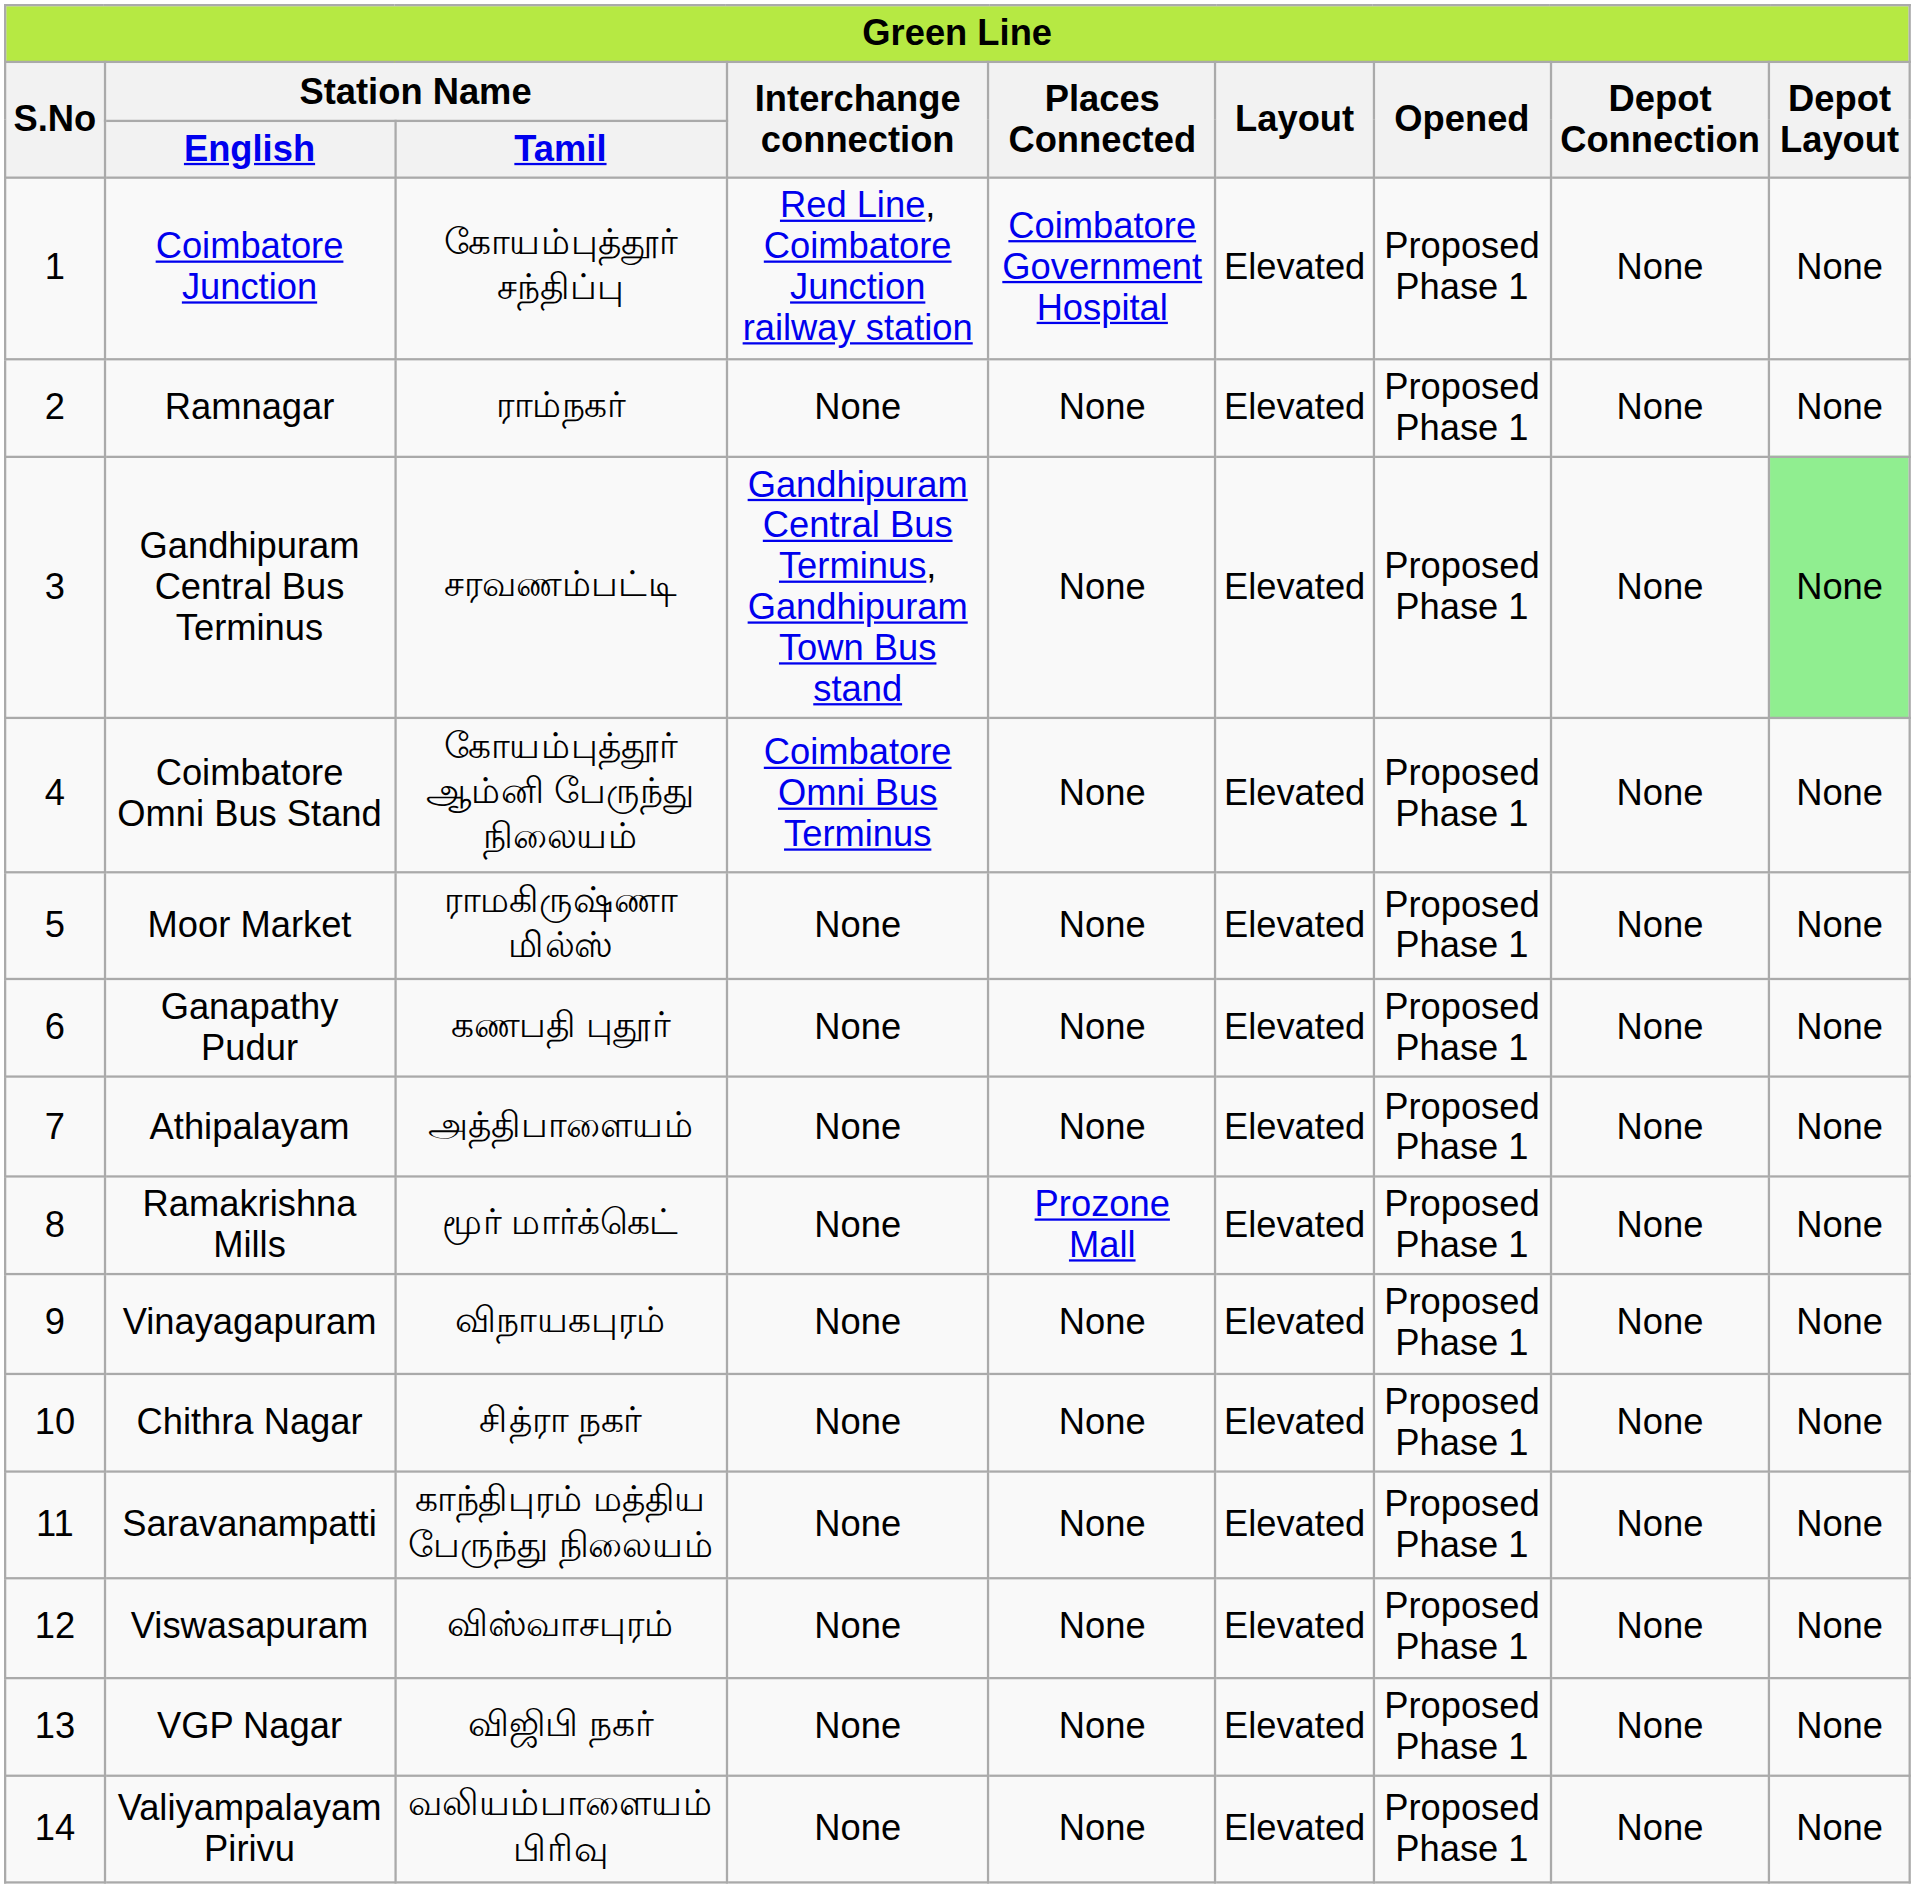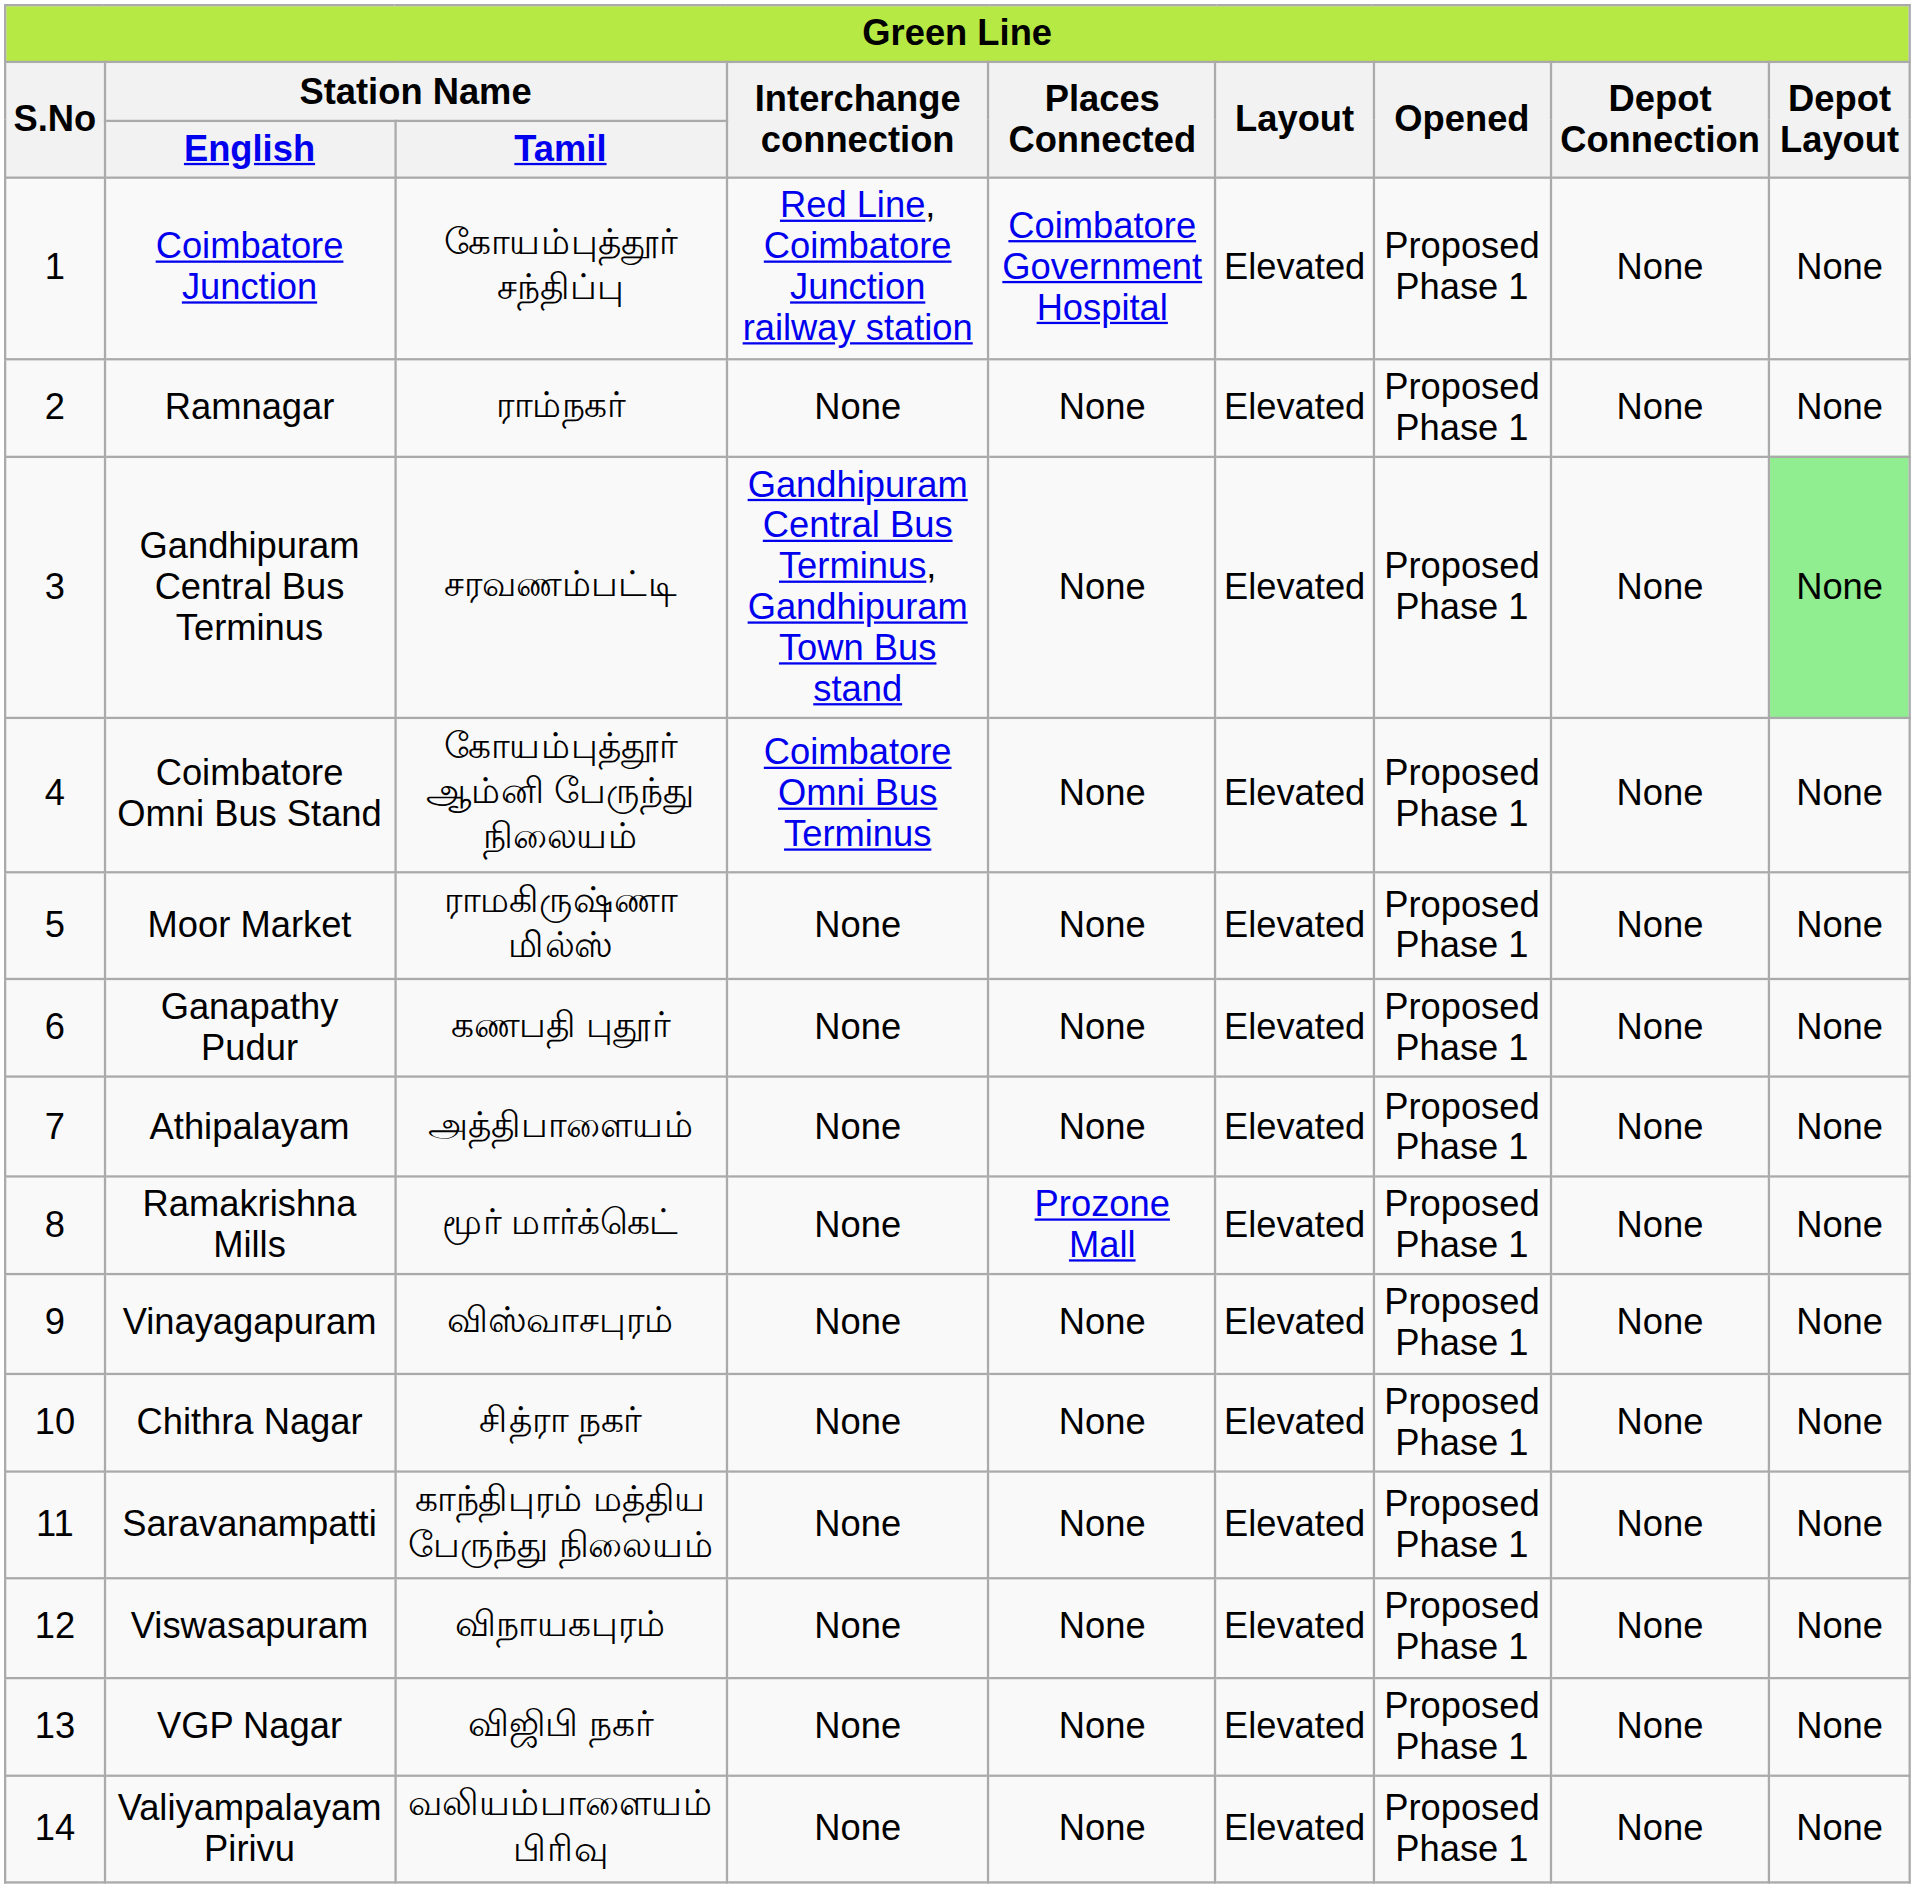Vinayagapuram | Station Name / Tamil: விநாயகபுரம் -> விஸ்வாசபுரம்
Viswasapuram | Station Name / Tamil: விஸ்வாசபுரம் -> விநாயகபுரம்
